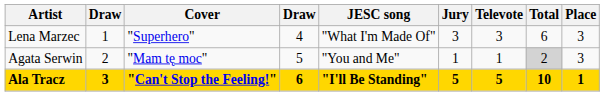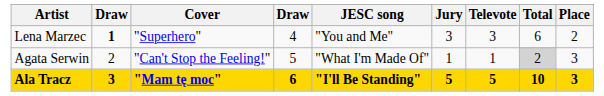Lena Marzec | column 2: normal -> bold
Lena Marzec | JESC song: "What I'm Made Of" -> "You and Me"
Lena Marzec | Place: 3 -> 2
Agata Serwin | Cover: "Mam tę moc" -> "Can't Stop the Feeling!"
Agata Serwin | JESC song: "You and Me" -> "What I'm Made Of"
Ala Tracz | Cover: "Can't Stop the Feeling!" -> "Mam tę moc"
Ala Tracz | Place: 1 -> 3
